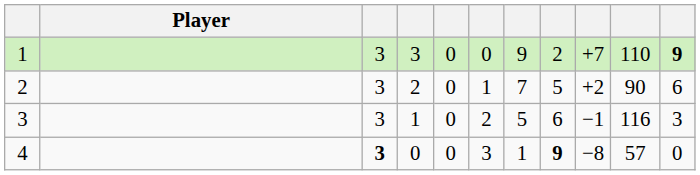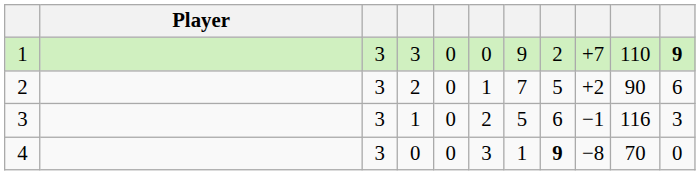4 | column 3: bold -> normal
4 | column 10: 57 -> 70
